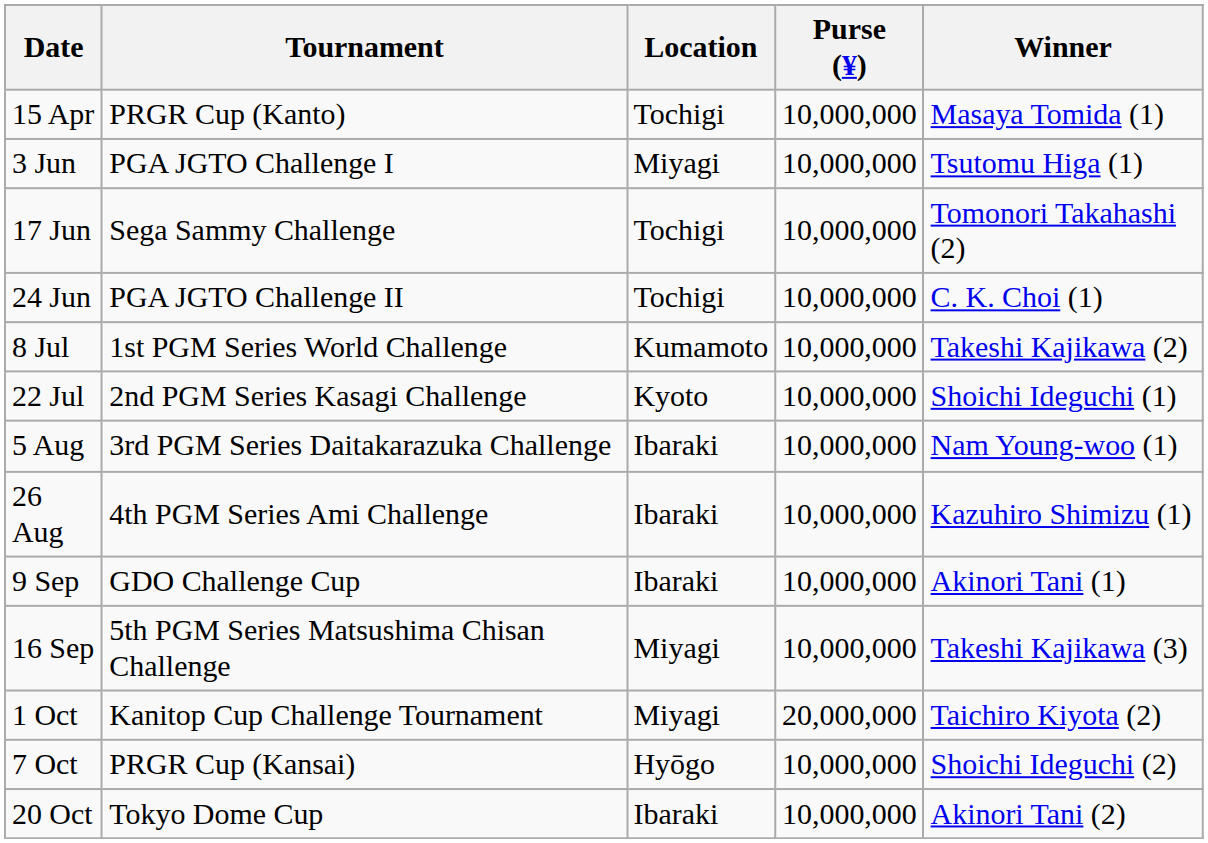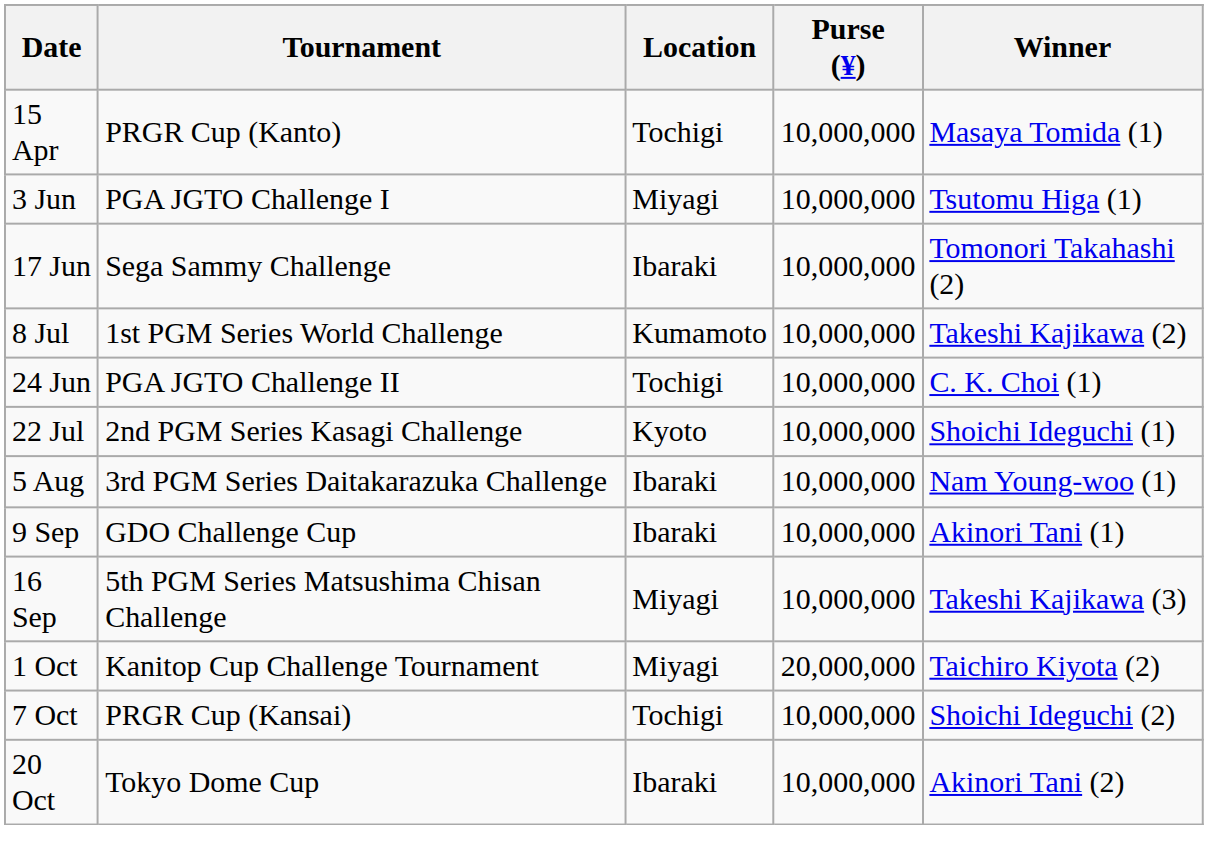17 Jun | Location: Tochigi -> Ibaraki
rows swapped: 24 Jun <-> 8 Jul
- row: 26 Aug | 4th PGM Series Ami Challenge | Ibaraki | 10,000,000 | Kazuhiro Shimizu (1)
7 Oct | Location: Hyōgo -> Tochigi
